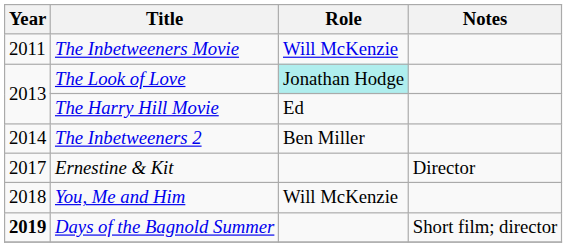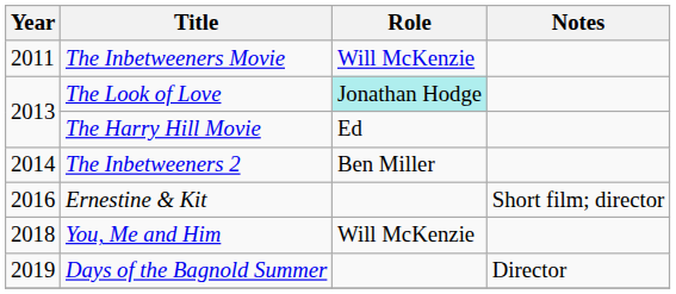Ernestine & Kit | Year: 2017 -> 2016
Ernestine & Kit | Notes: Director -> Short film; director
Days of the Bagnold Summer | Year: bold -> normal
Days of the Bagnold Summer | Notes: Short film; director -> Director
